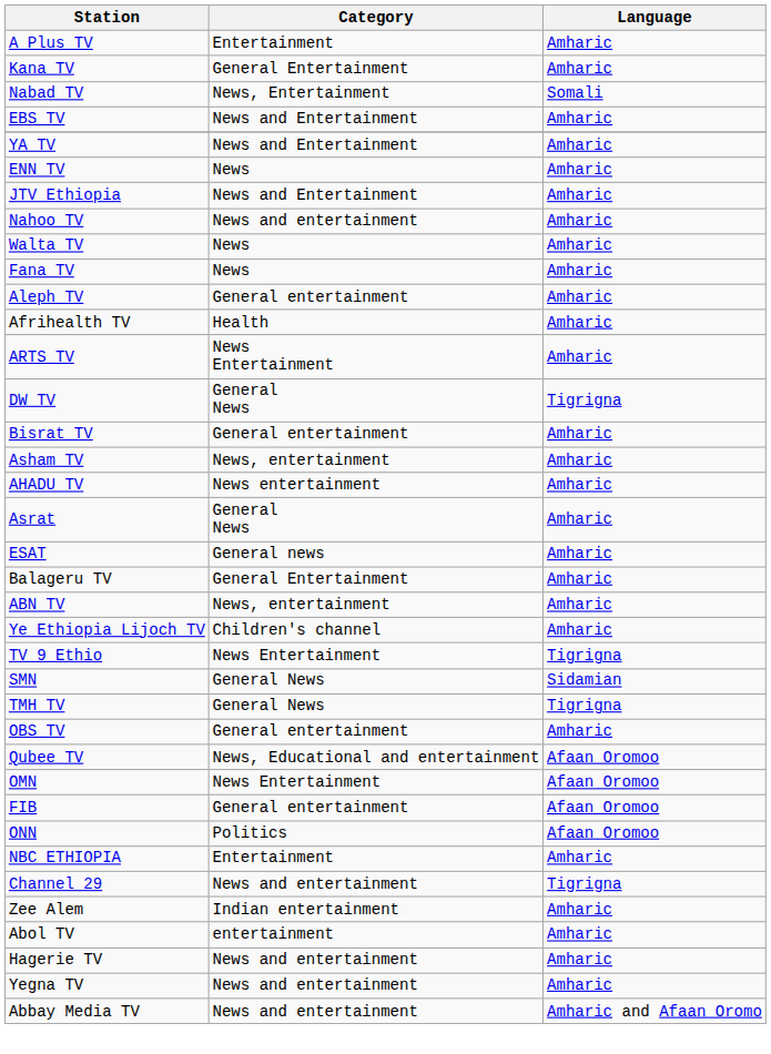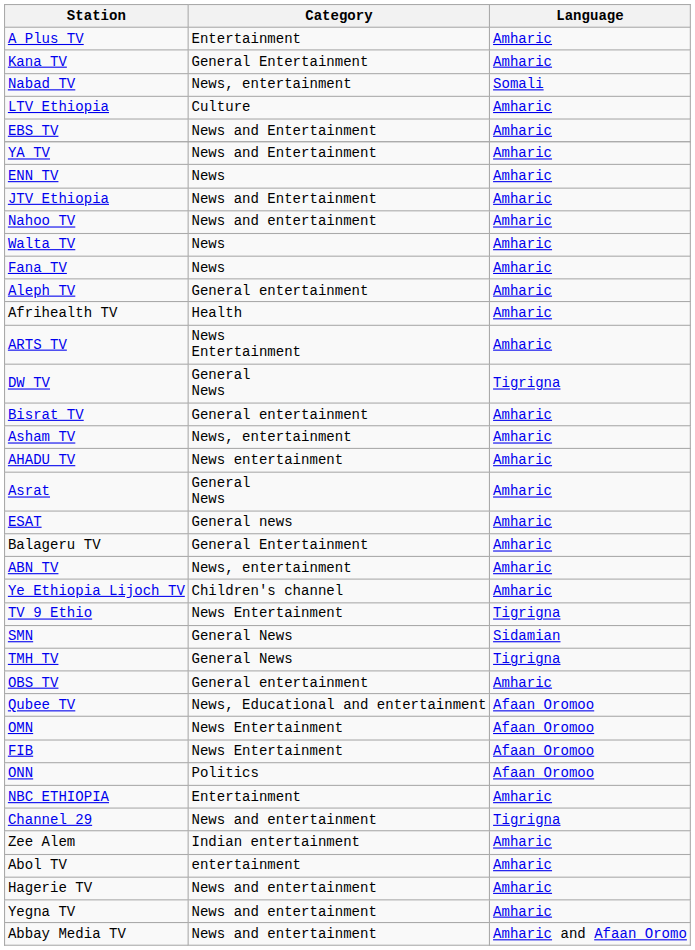Nabad TV | Category: News, Entertainment -> News, entertainment
+ row: LTV Ethiopia | Culture | Amharic
FIB | Category: General entertainment -> News Entertainment
